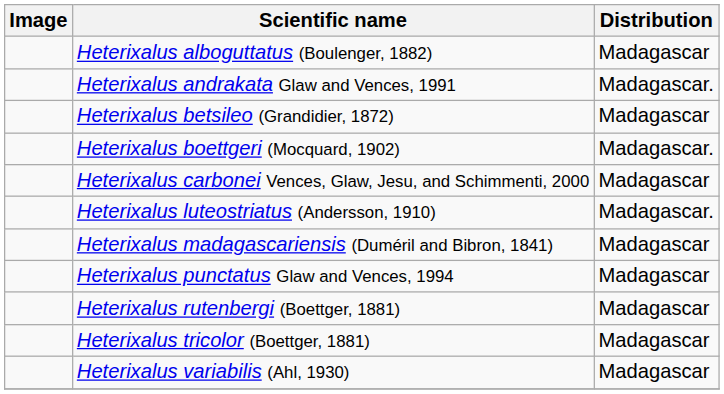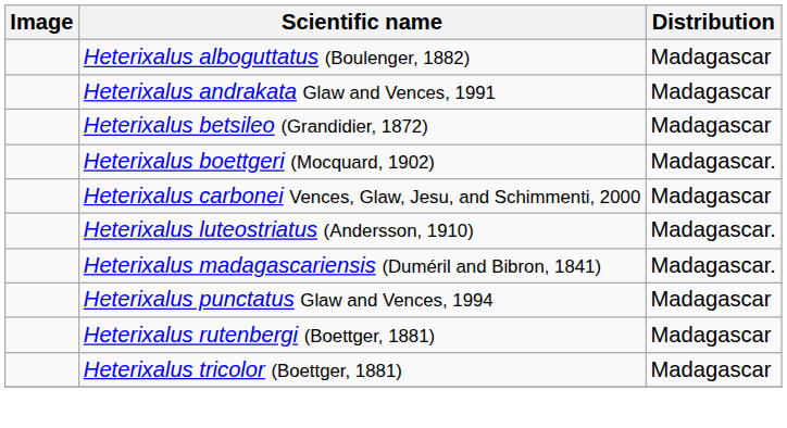Heterixalus andrakata Glaw and Vences, 1991 | Distribution: Madagascar. -> Madagascar
Heterixalus madagascariensis (Duméril and Bibron, 1841) | Distribution: Madagascar -> Madagascar.
- row: Heterixalus variabilis (Ahl, 1930) | Madagascar
